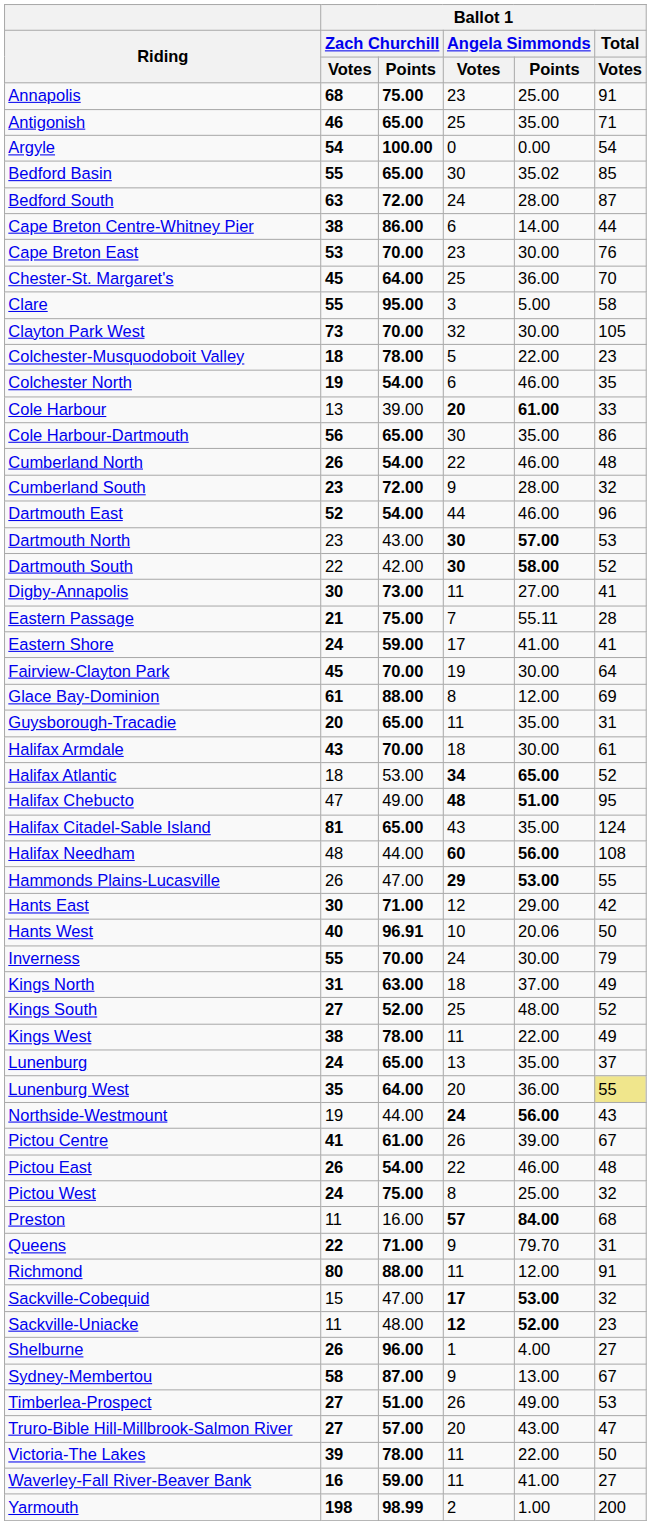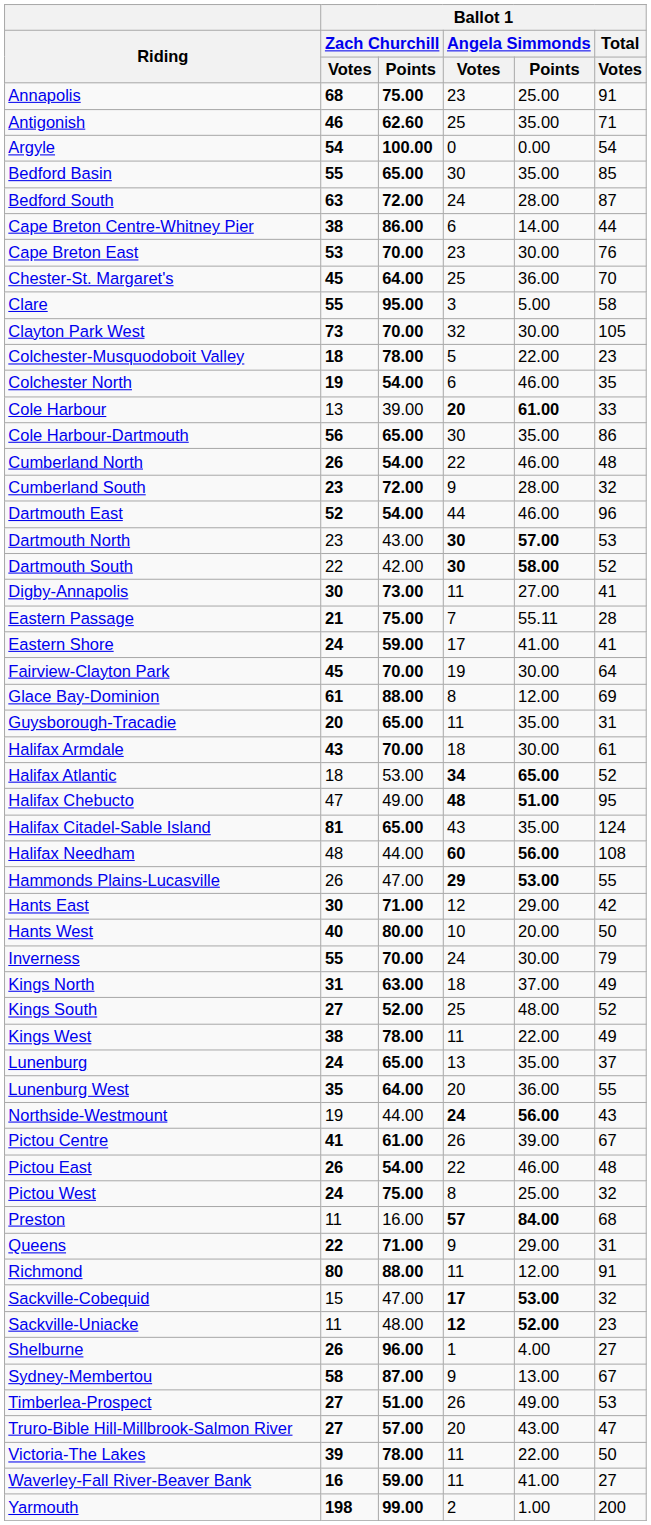Antigonish | Ballot 1 / Zach Churchill / Points: 65.00 -> 62.60
Bedford Basin | Ballot 1 / Angela Simmonds / Points: 35.02 -> 35.00
Hants West | Ballot 1 / Zach Churchill / Points: 96.91 -> 80.00
Hants West | Ballot 1 / Angela Simmonds / Points: 20.06 -> 20.00
Lunenburg West | Ballot 1 / Total / Votes: khaki background -> no background
Queens | Ballot 1 / Angela Simmonds / Points: 79.70 -> 29.00
Yarmouth | Ballot 1 / Zach Churchill / Points: 98.99 -> 99.00
